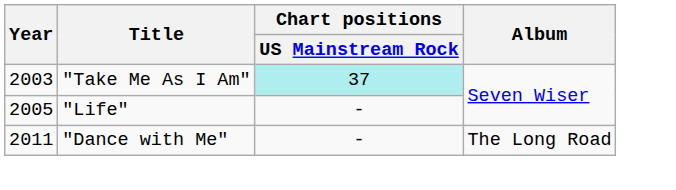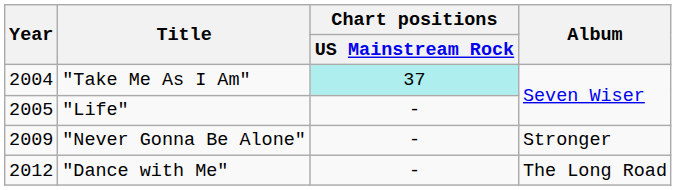"Take Me As I Am" | Year: 2003 -> 2004
+ row: 2009 | "Never Gonna Be Alone" | - | Stronger
"Dance with Me" | Year: 2011 -> 2012
